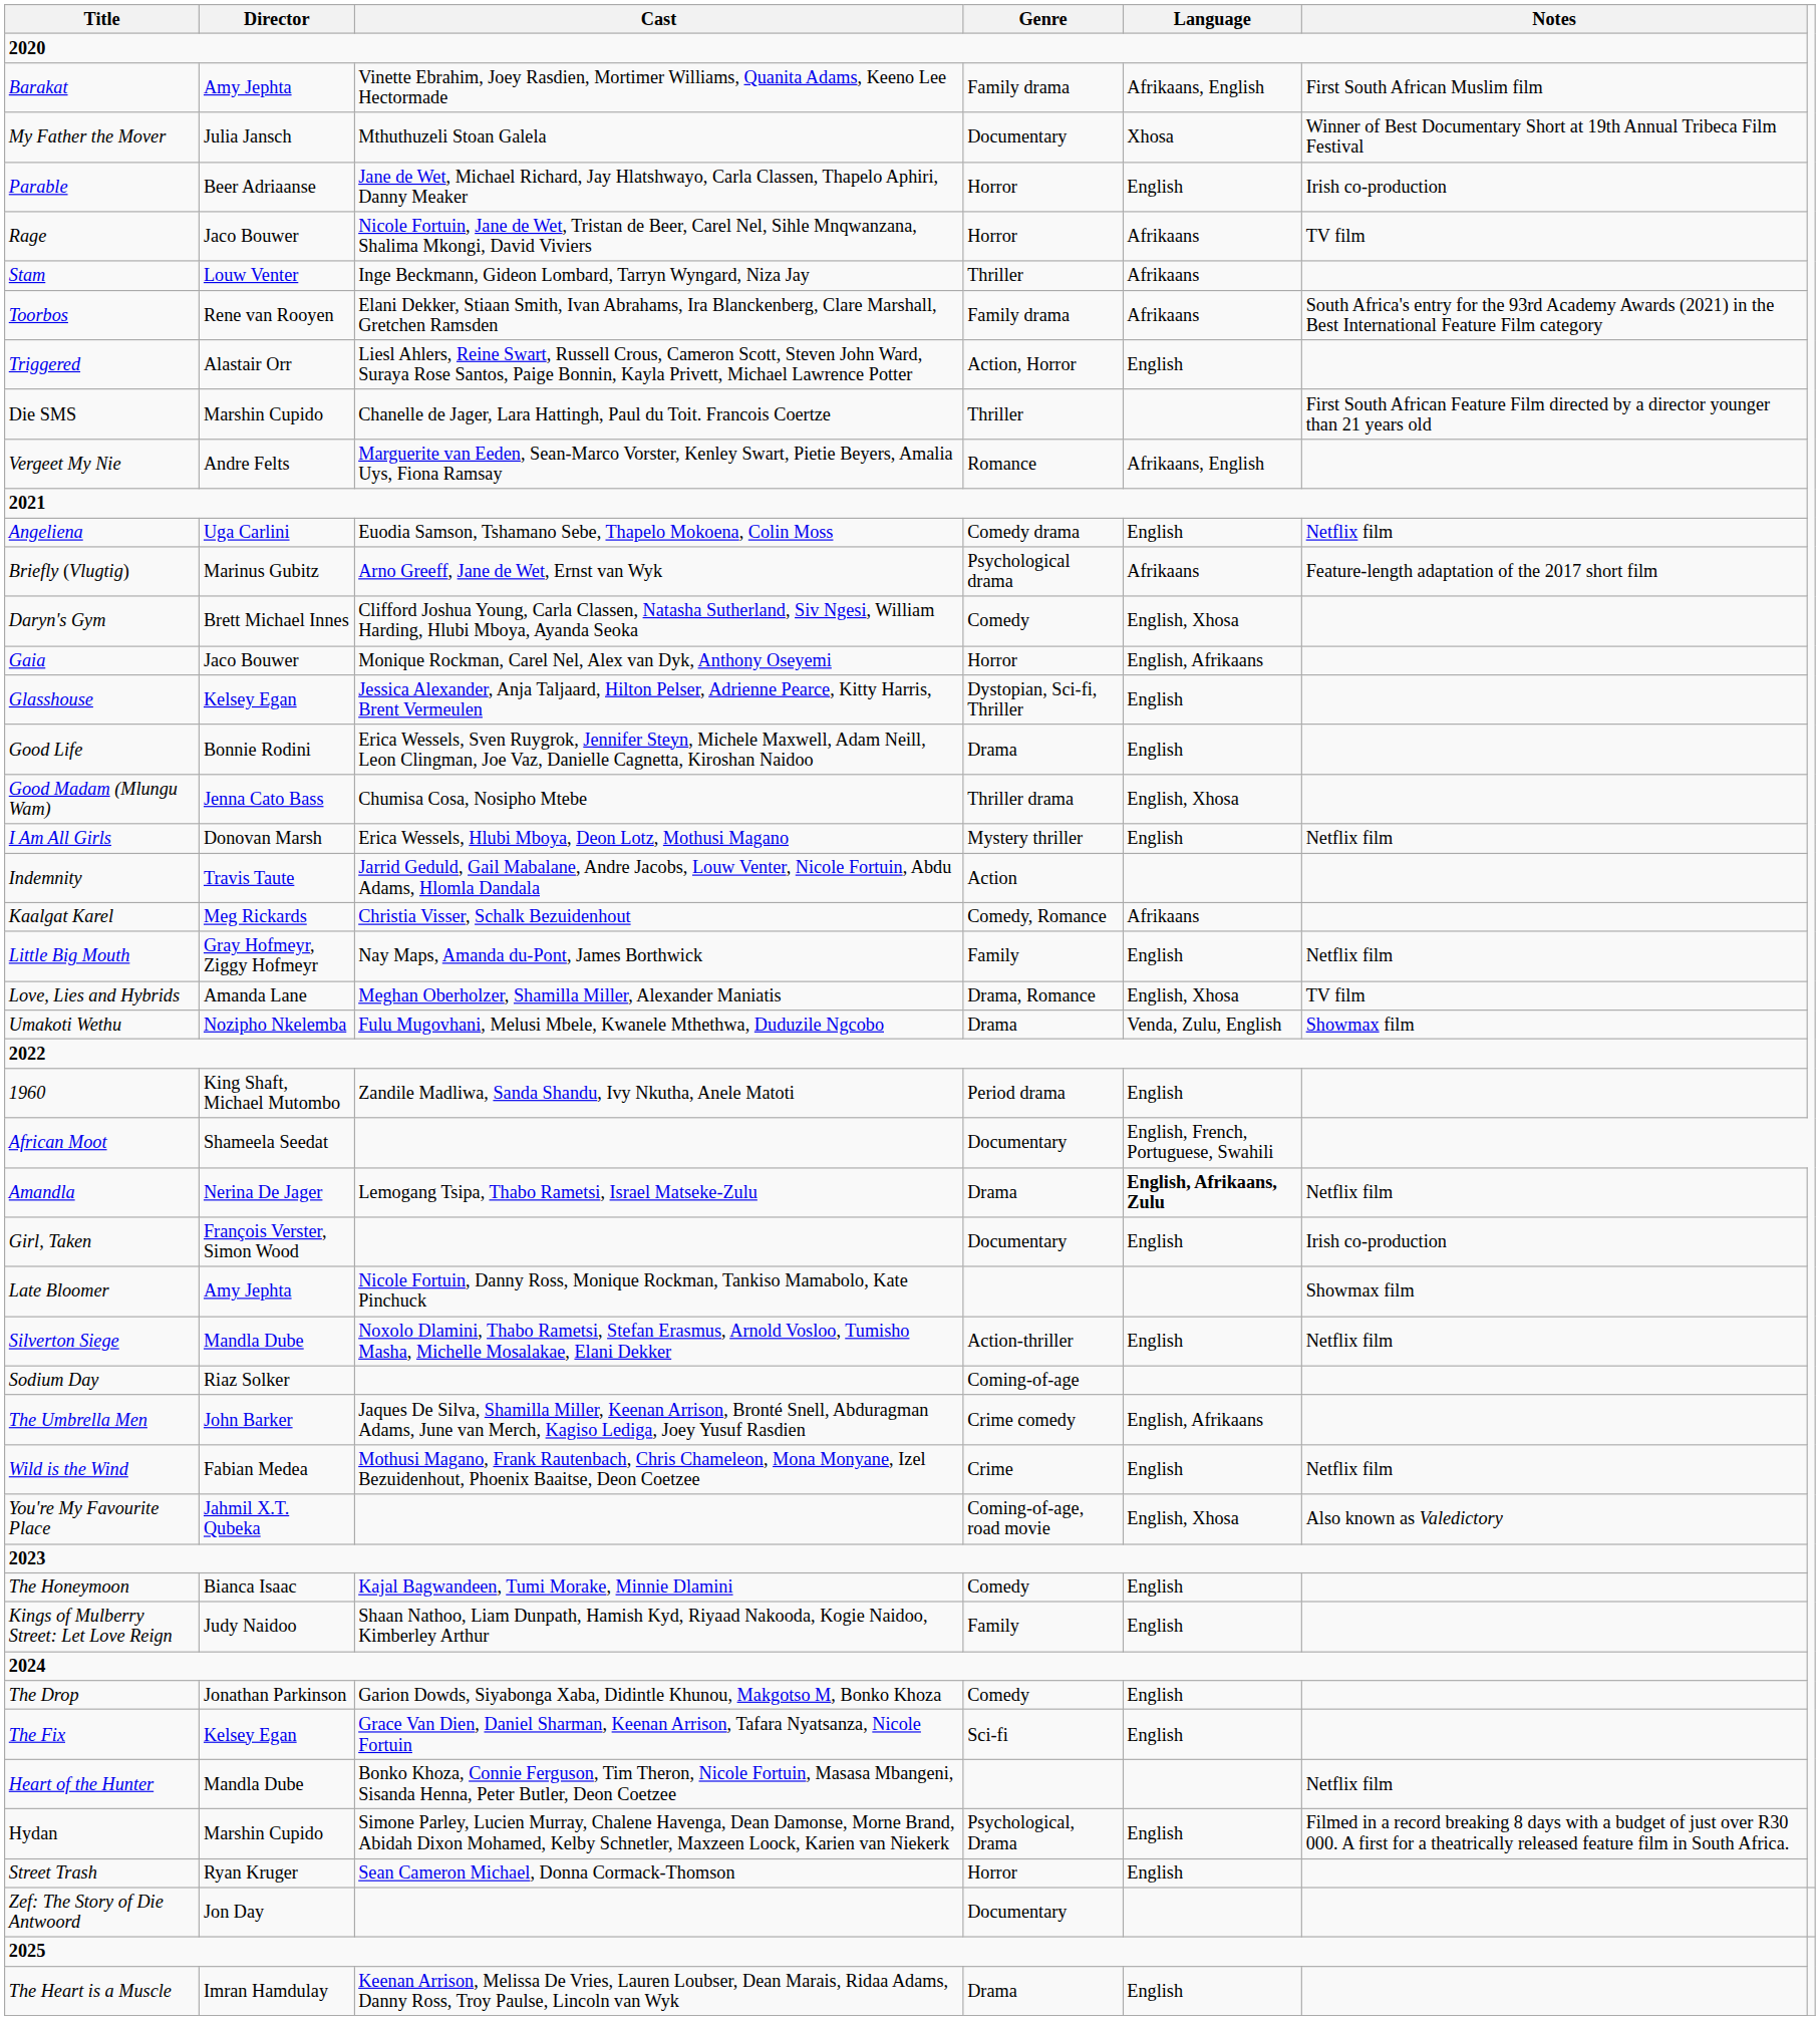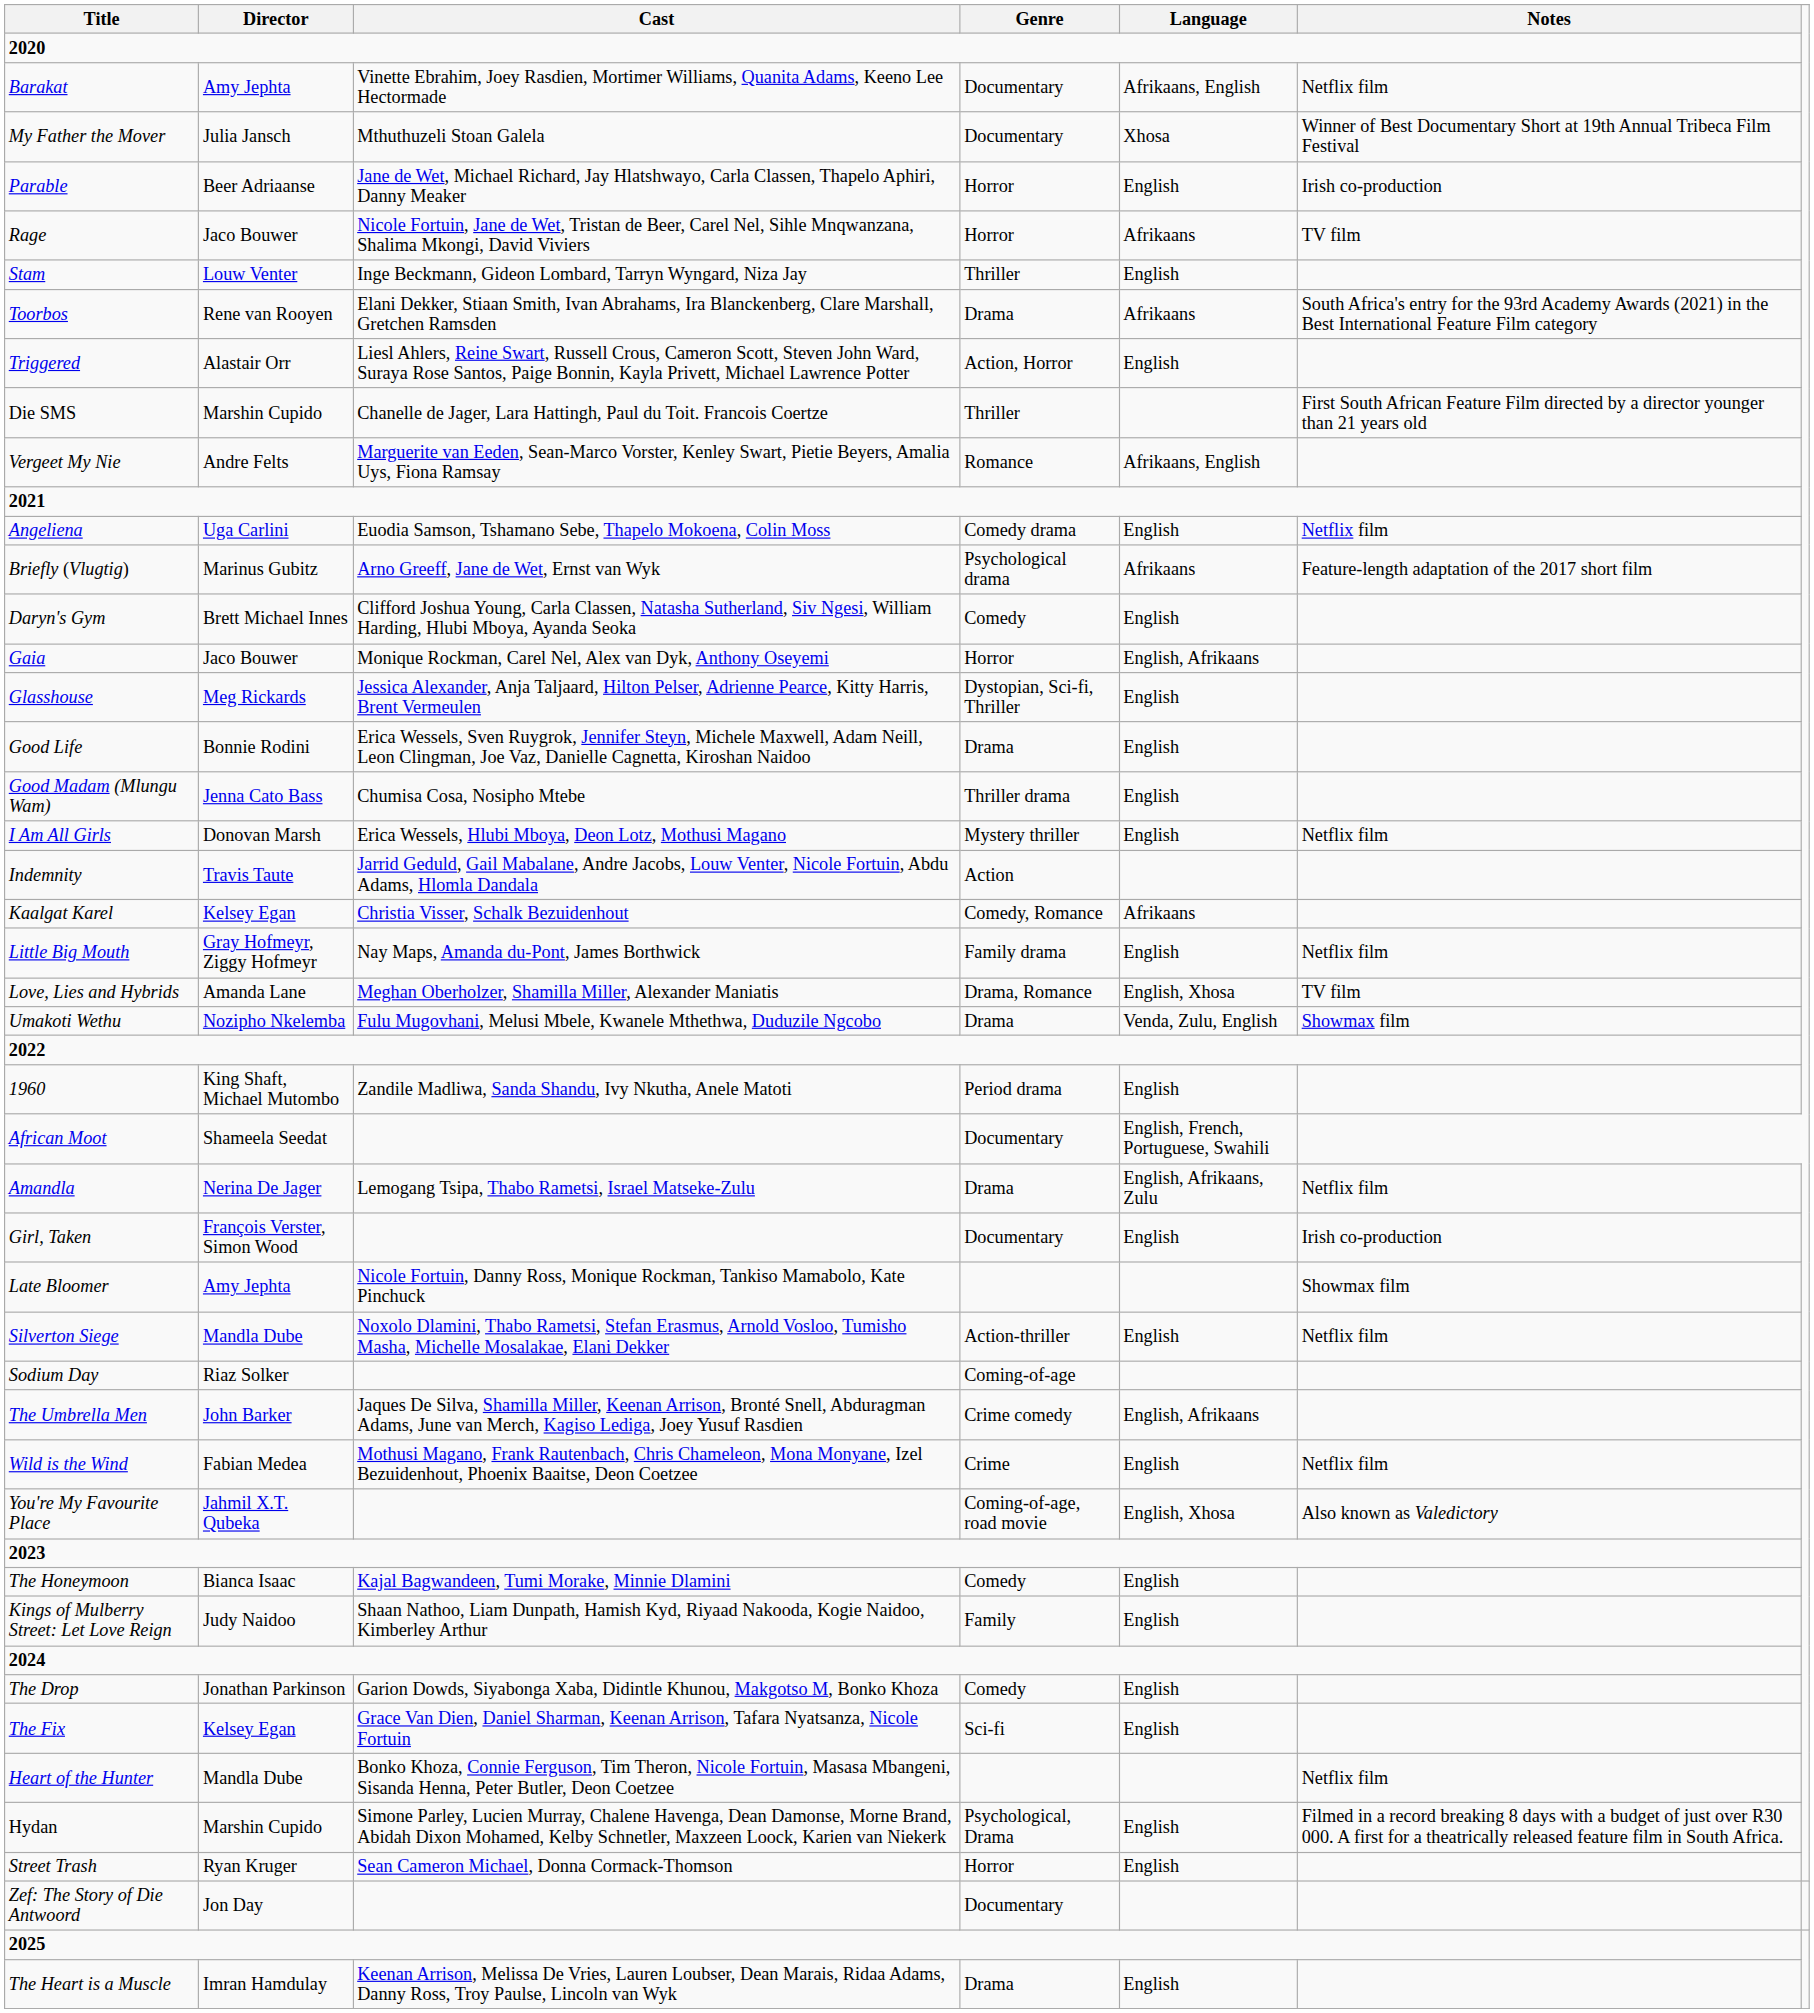Barakat | Genre: Family drama -> Documentary
Barakat | Notes: First South African Muslim film -> Netflix film
Stam | Language: Afrikaans -> English
Toorbos | Genre: Family drama -> Drama
Daryn's Gym | Language: English, Xhosa -> English
Glasshouse | Director: Kelsey Egan -> Meg Rickards
Good Madam (Mlungu Wam) | Language: English, Xhosa -> English
Kaalgat Karel | Director: Meg Rickards -> Kelsey Egan
Little Big Mouth | Genre: Family -> Family drama
Amandla | Language: bold -> normal
